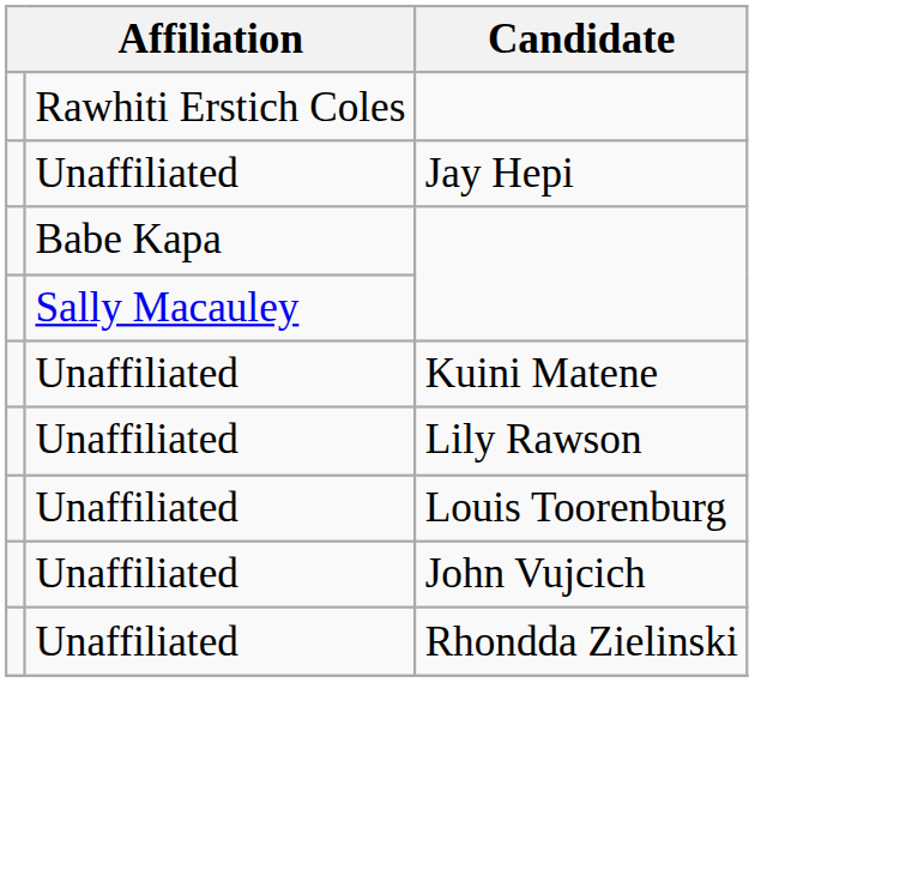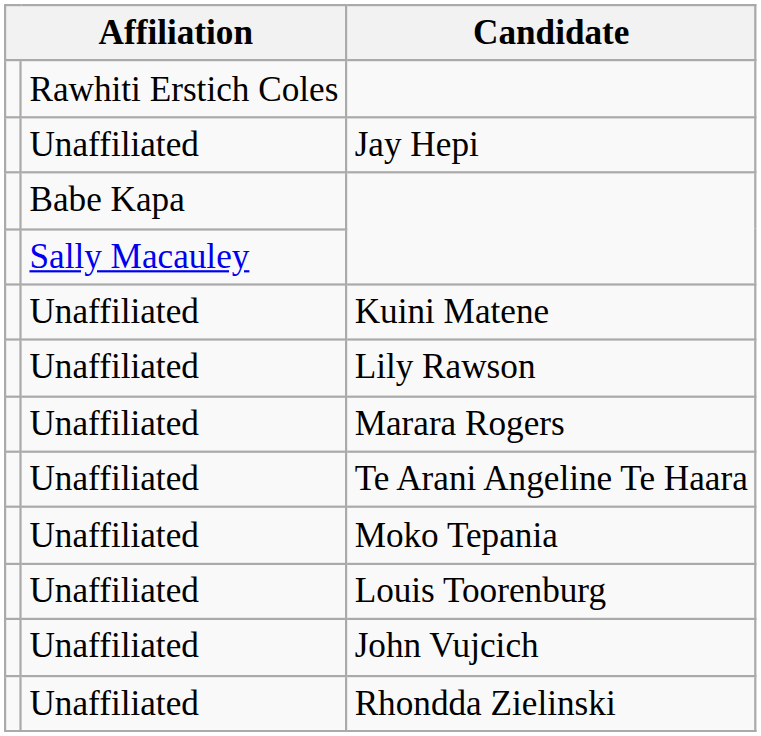+ row: Unaffiliated | Marara Rogers
+ row: Unaffiliated | Te Arani Angeline Te Haara
+ row: Unaffiliated | Moko Tepania
